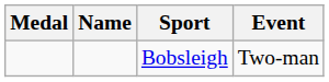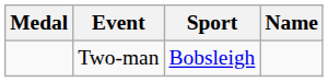columns swapped: Name <-> Event
